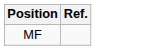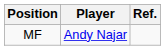+ column: Player | Andy Najar
